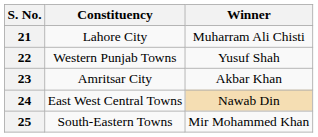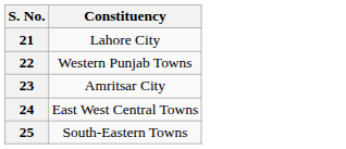- column: Winner | Muharram Ali Chisti | Yusuf Shah | Akbar Khan | Nawab Din | Mir Mohammed Khan
